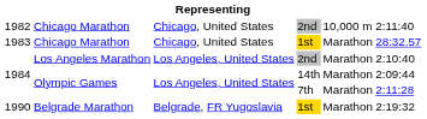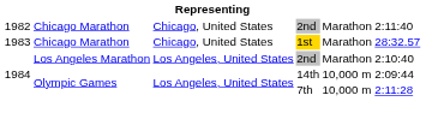1982 | column 5: 10,000 m -> Marathon
1984 / 14th | column 5: Marathon -> 10,000 m
1984 / 7th | column 5: Marathon -> 10,000 m
- row: 1990 | Belgrade Marathon | Belgrade, FR Yugoslavia | 1st | Marathon | 2:19:32
